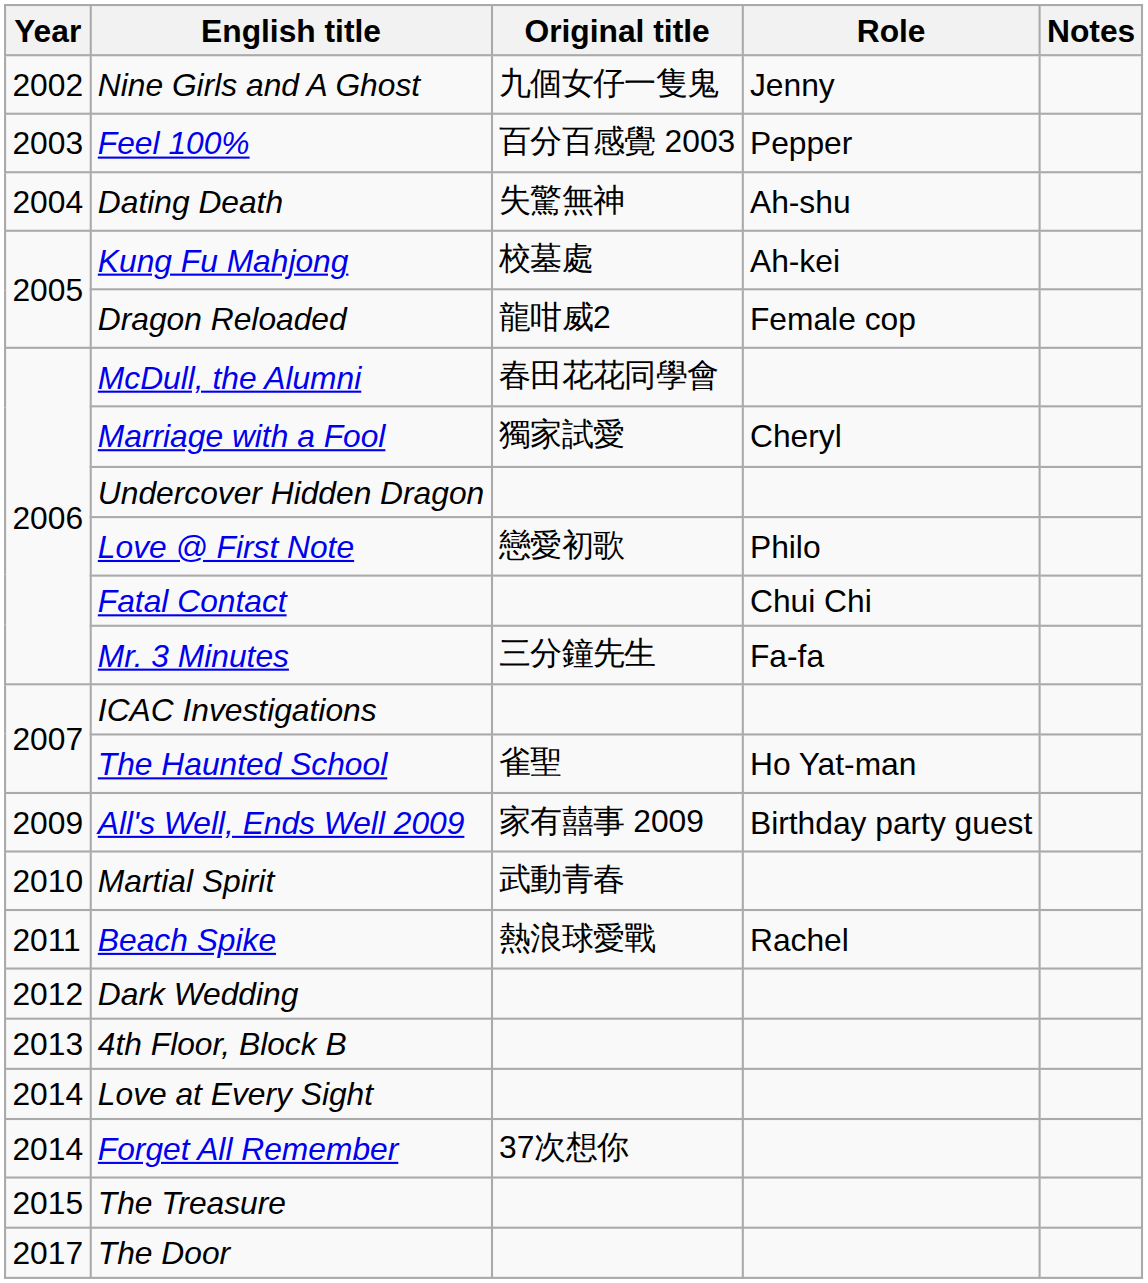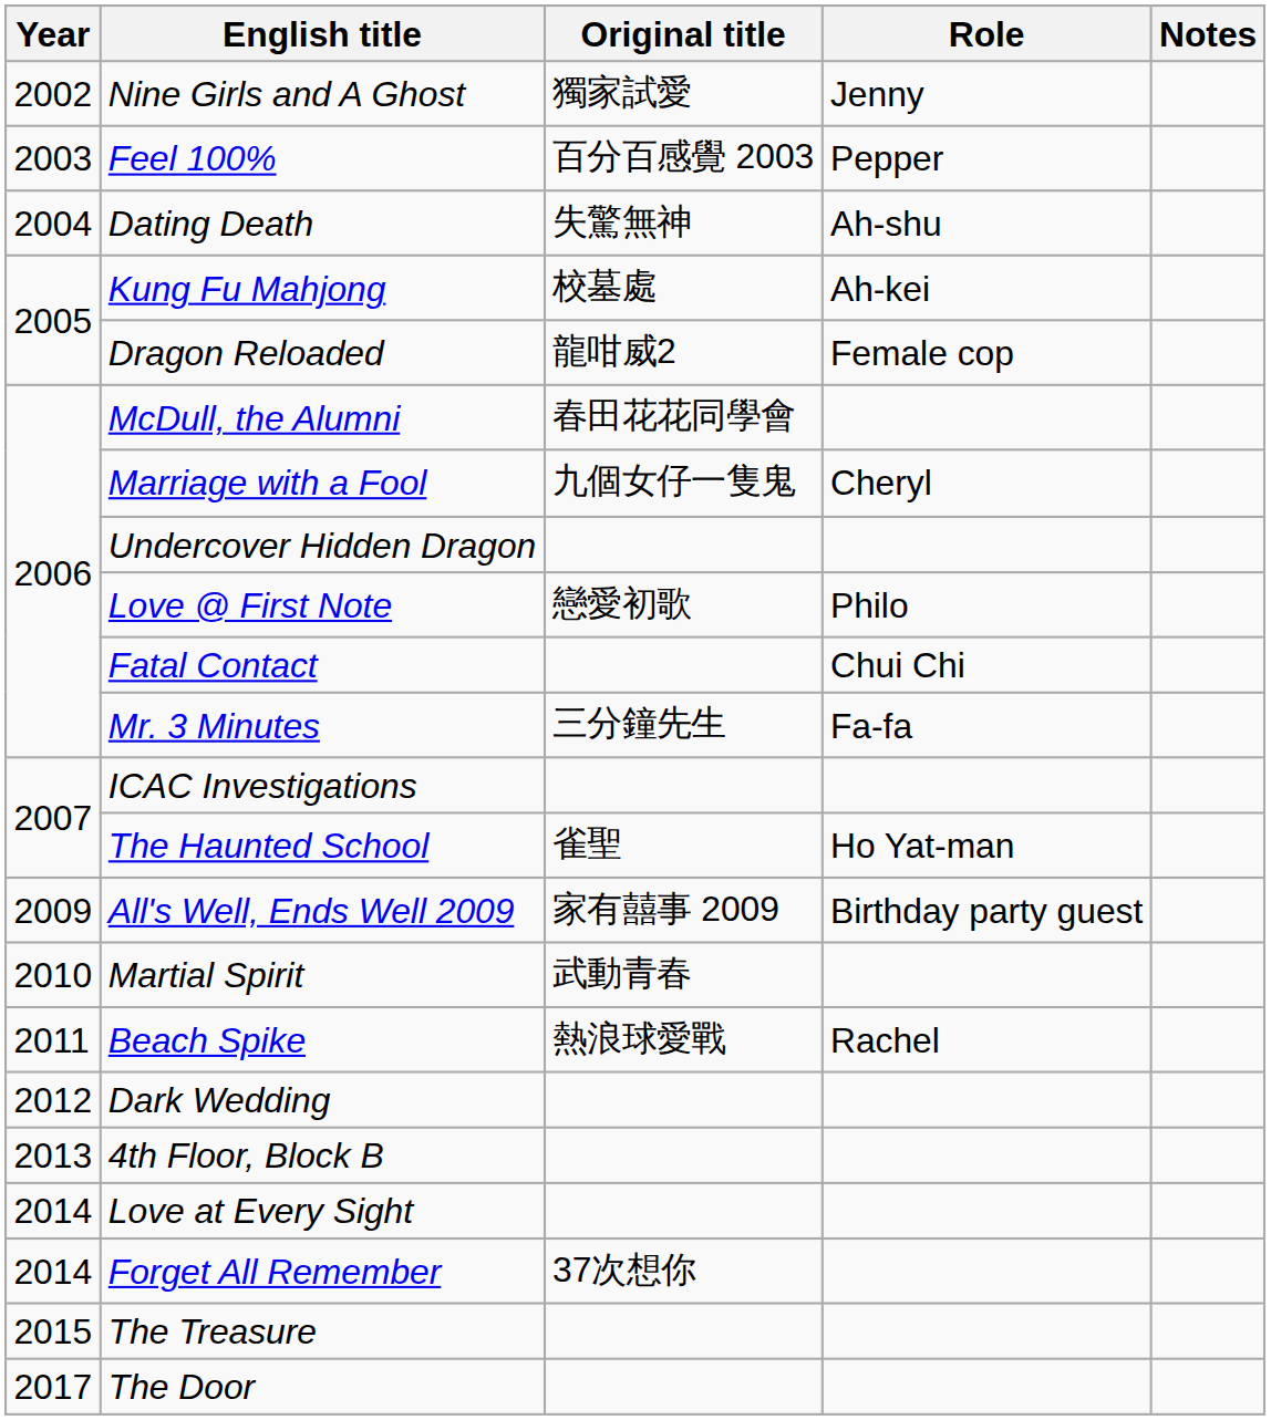Nine Girls and A Ghost | Original title: 九個女仔一隻鬼 -> 獨家試愛
Marriage with a Fool | Original title: 獨家試愛 -> 九個女仔一隻鬼
